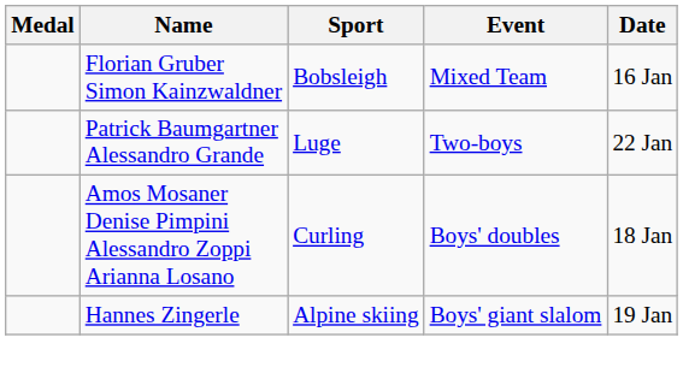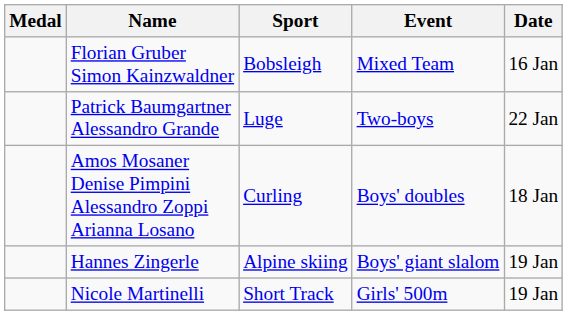+ row: Nicole Martinelli | Short Track | Girls' 500m | 19 Jan
